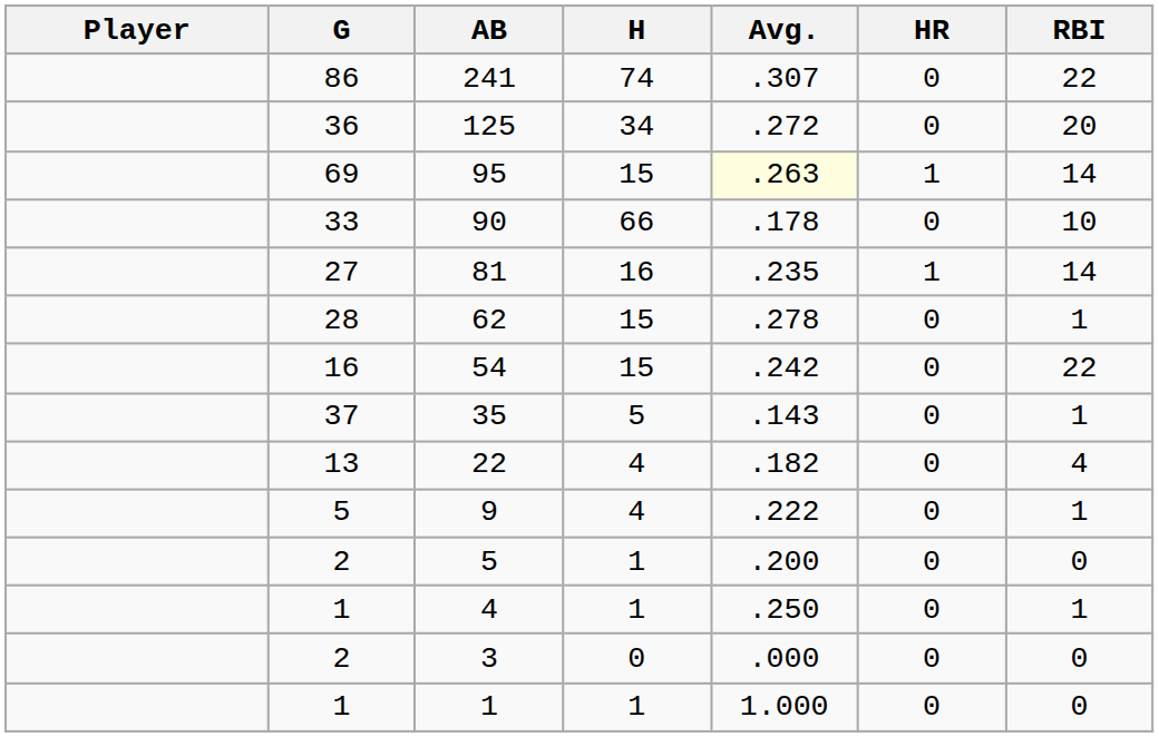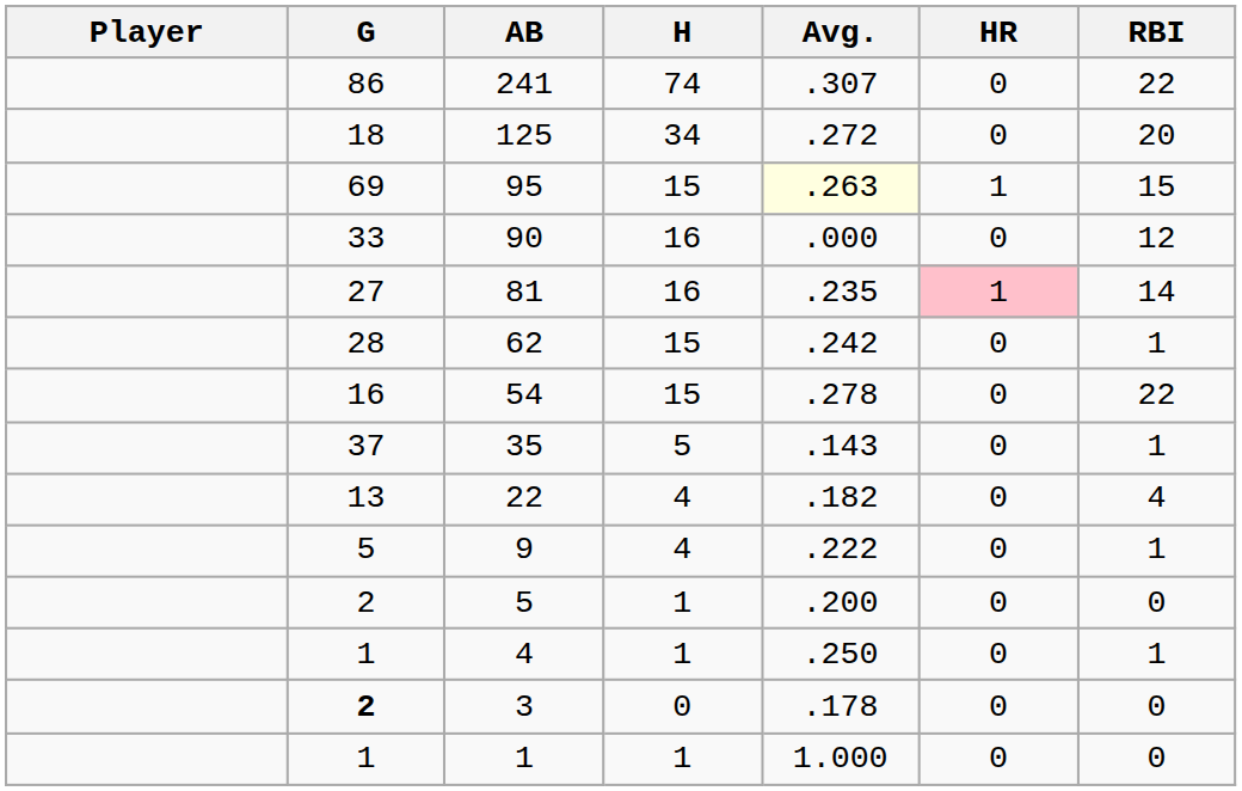125 | G: 36 -> 18
95 | RBI: 14 -> 15
90 | H: 66 -> 16
90 | Avg.: .178 -> .000
90 | RBI: 10 -> 12
81 | HR: no background -> pink background
62 | Avg.: .278 -> .242
54 | Avg.: .242 -> .278
3 | G: normal -> bold
3 | Avg.: .000 -> .178
